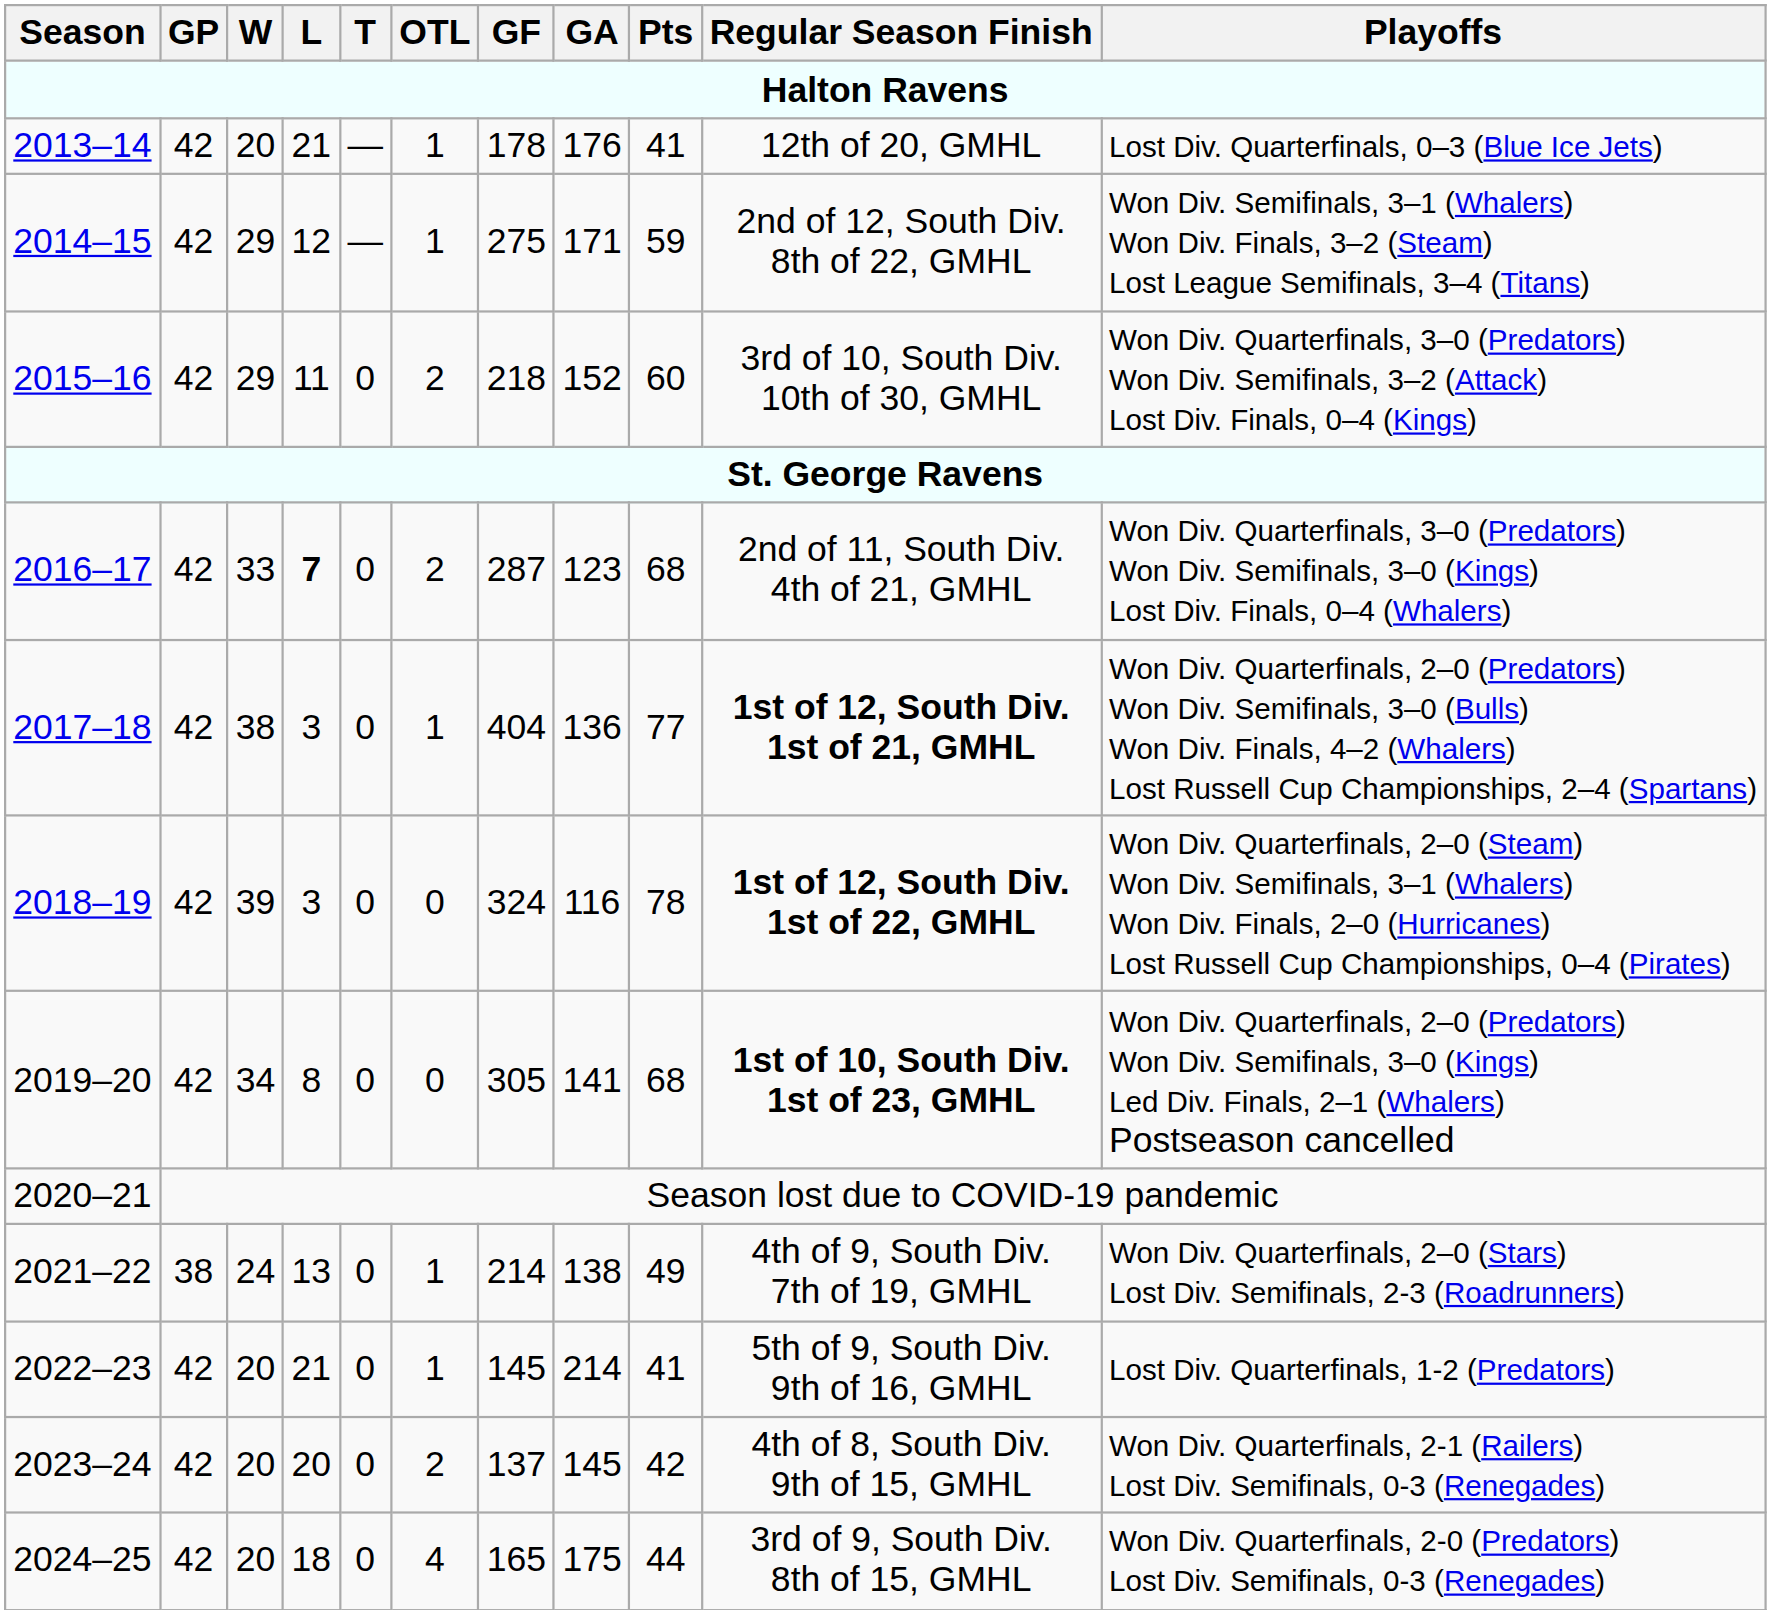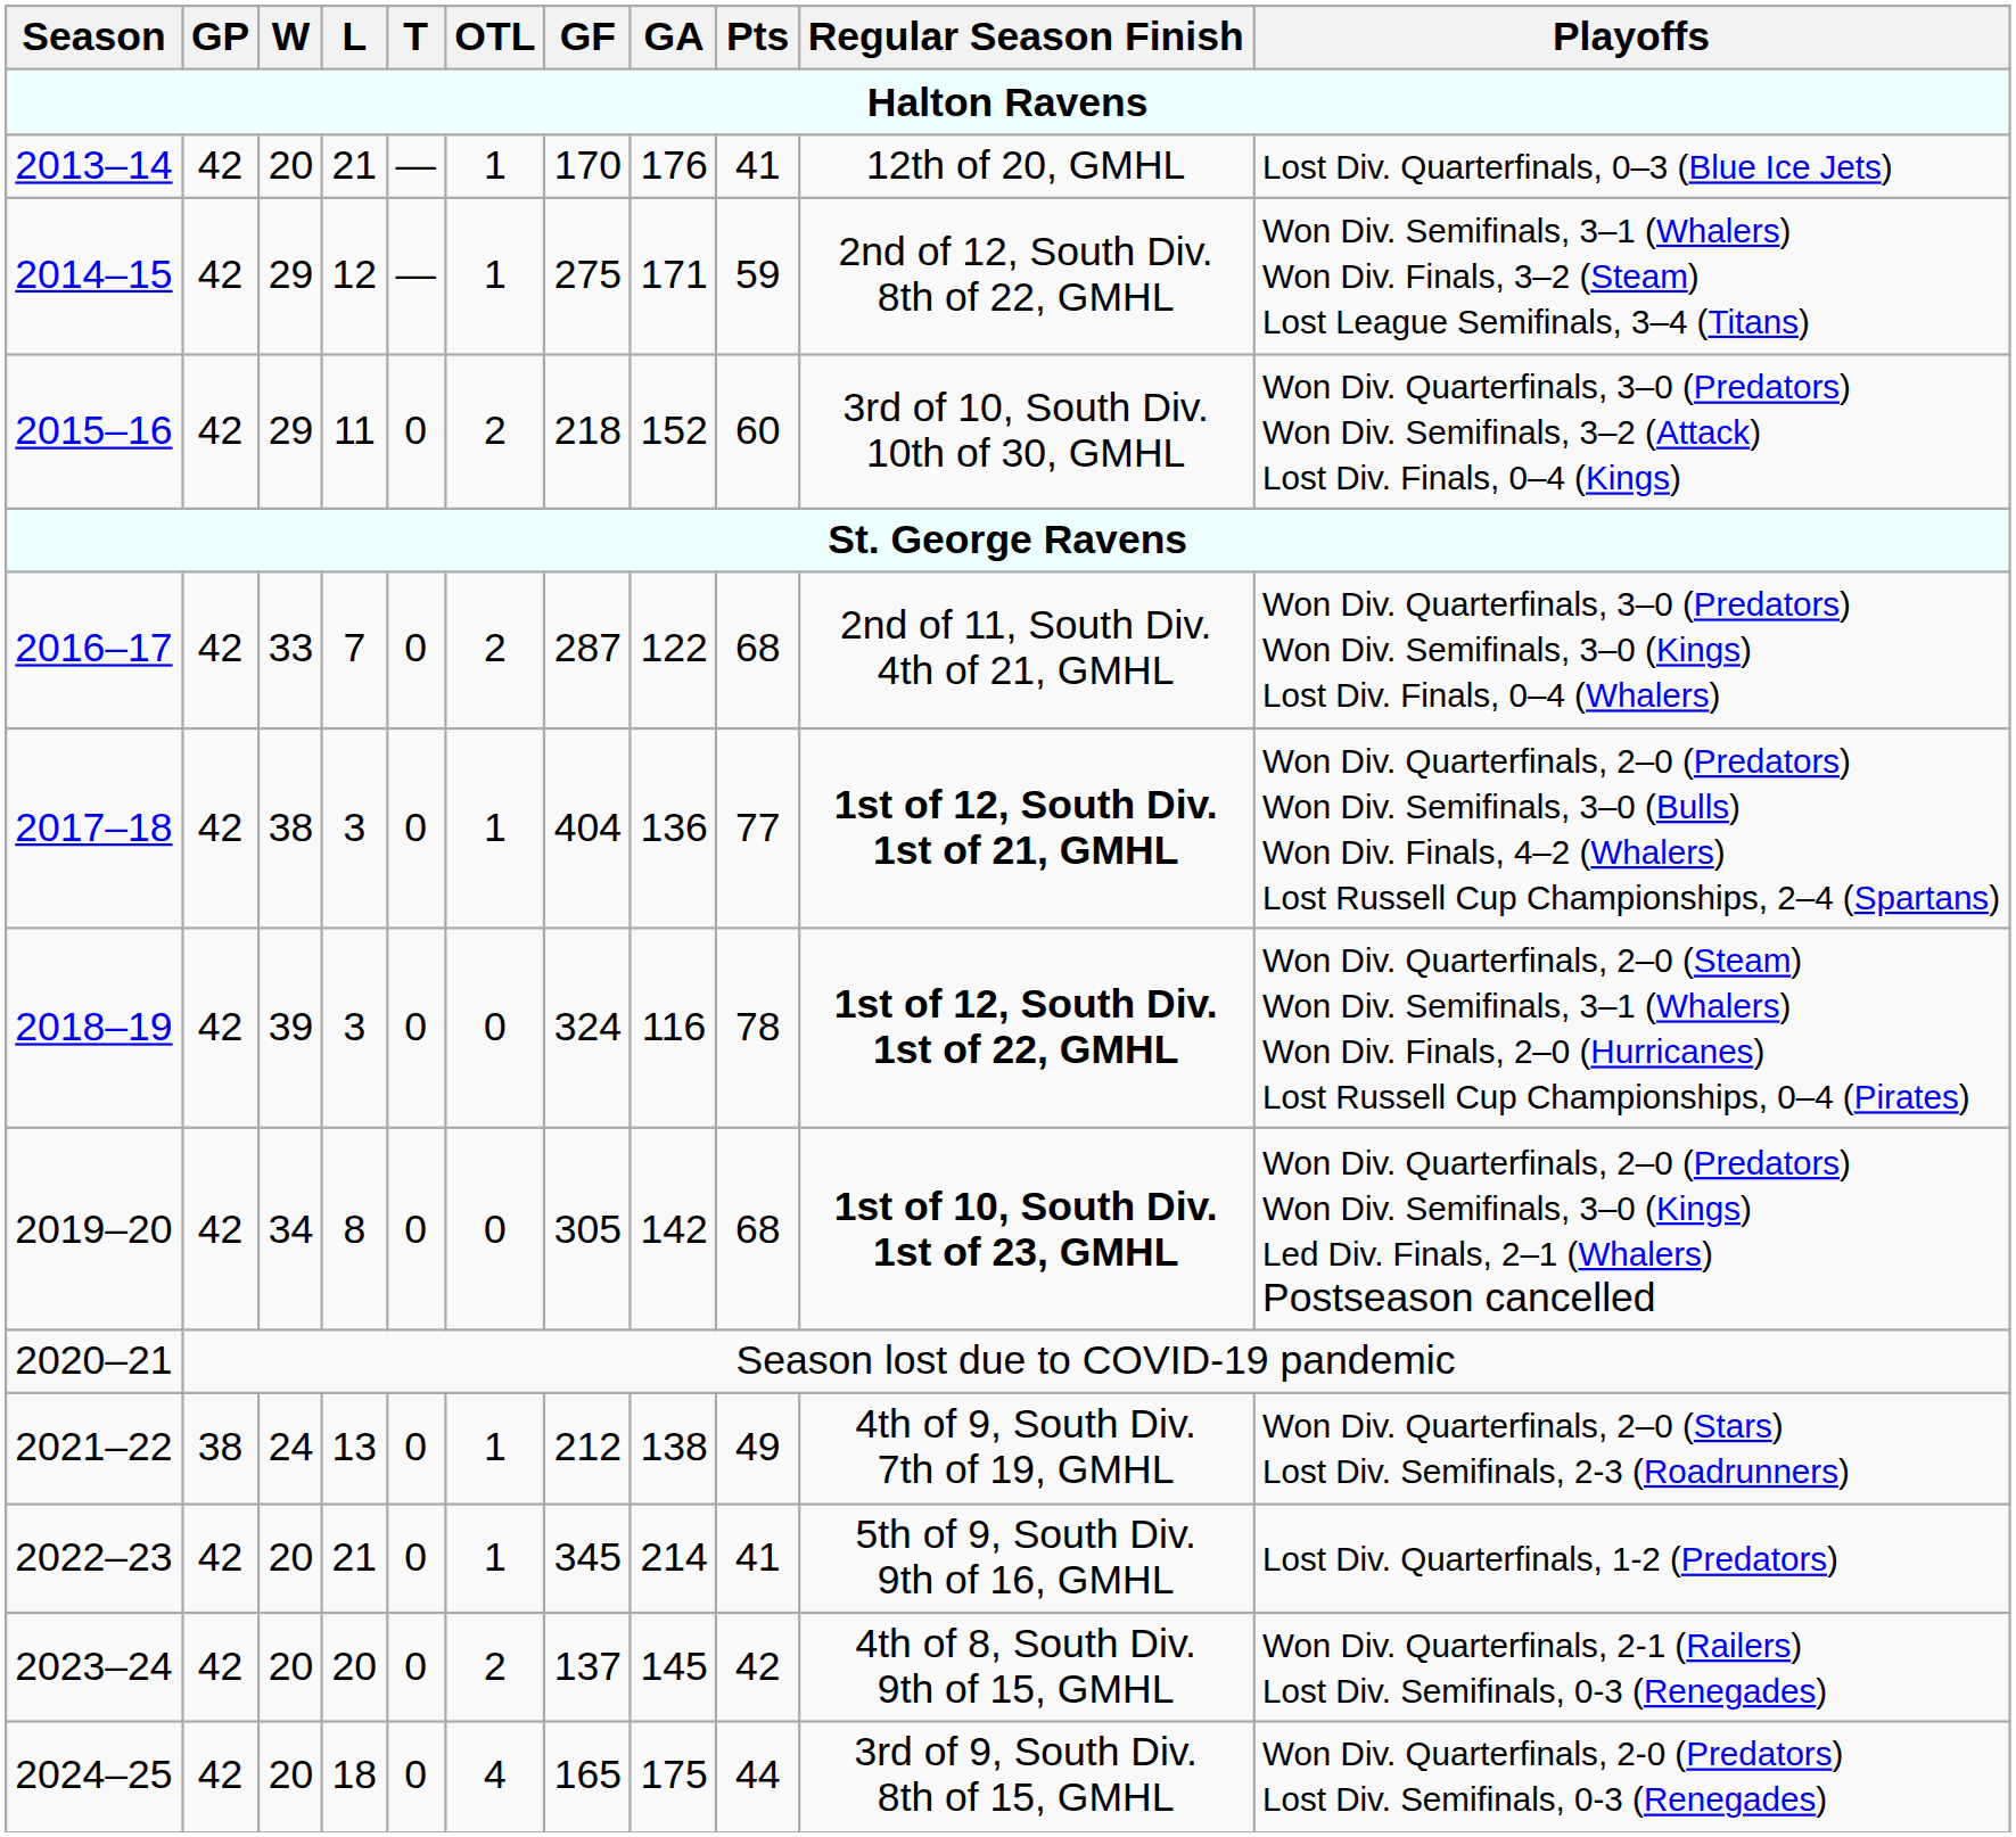2013–14 | GF: 178 -> 170
2016–17 | L: bold -> normal
2016–17 | GA: 123 -> 122
2019–20 | GA: 141 -> 142
2021–22 | GF: 214 -> 212
2022–23 | GF: 145 -> 345
